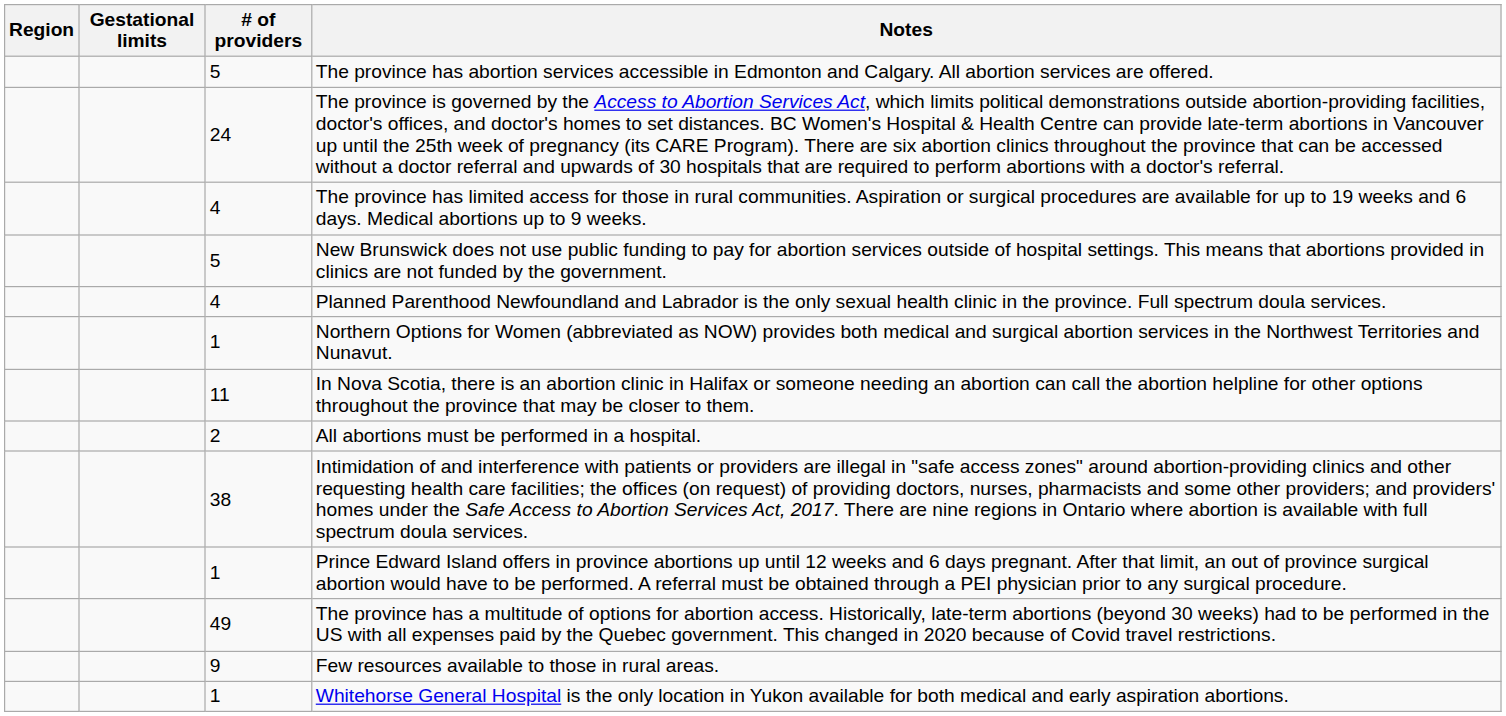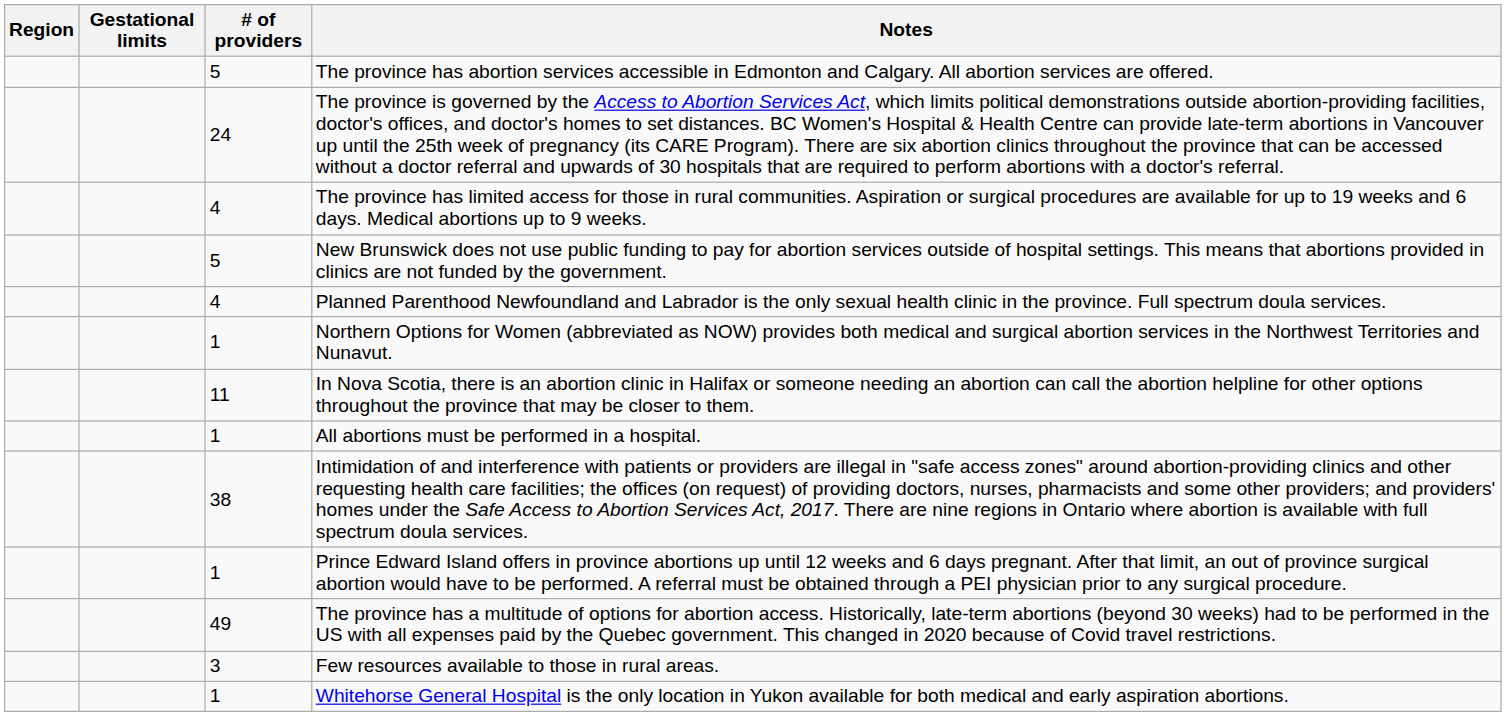All abortions must be performed in a hospital. | # of providers: 2 -> 1
Few resources available to those in rural areas. | # of providers: 9 -> 3
